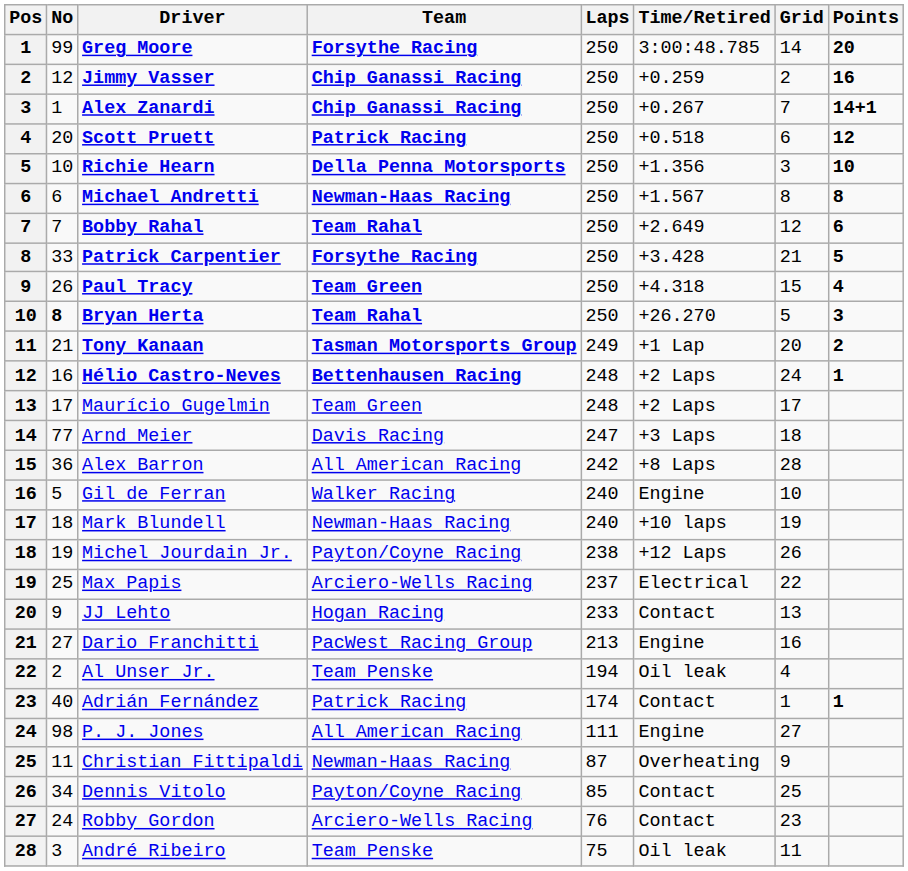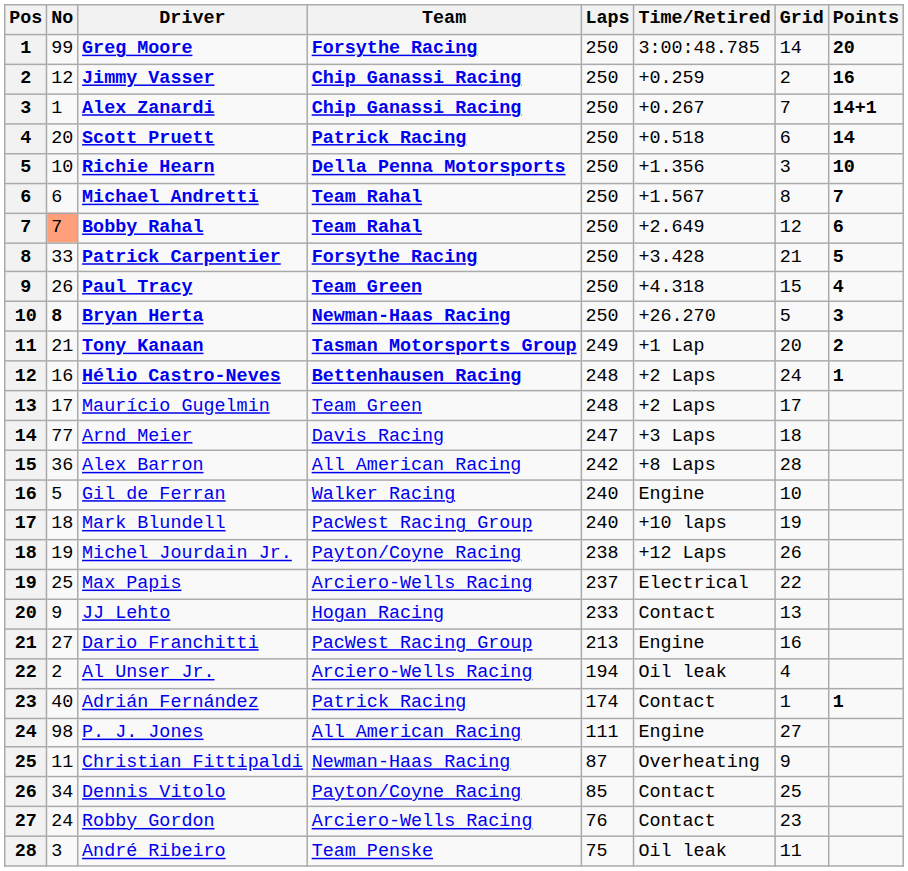Scott Pruett | Points: 12 -> 14
Michael Andretti | Team: Newman-Haas Racing -> Team Rahal
Michael Andretti | Points: 8 -> 7
Bobby Rahal | No: no background -> lightsalmon background
Bryan Herta | Team: Team Rahal -> Newman-Haas Racing
Mark Blundell | Team: Newman-Haas Racing -> PacWest Racing Group
Al Unser Jr. | Team: Team Penske -> Arciero-Wells Racing
